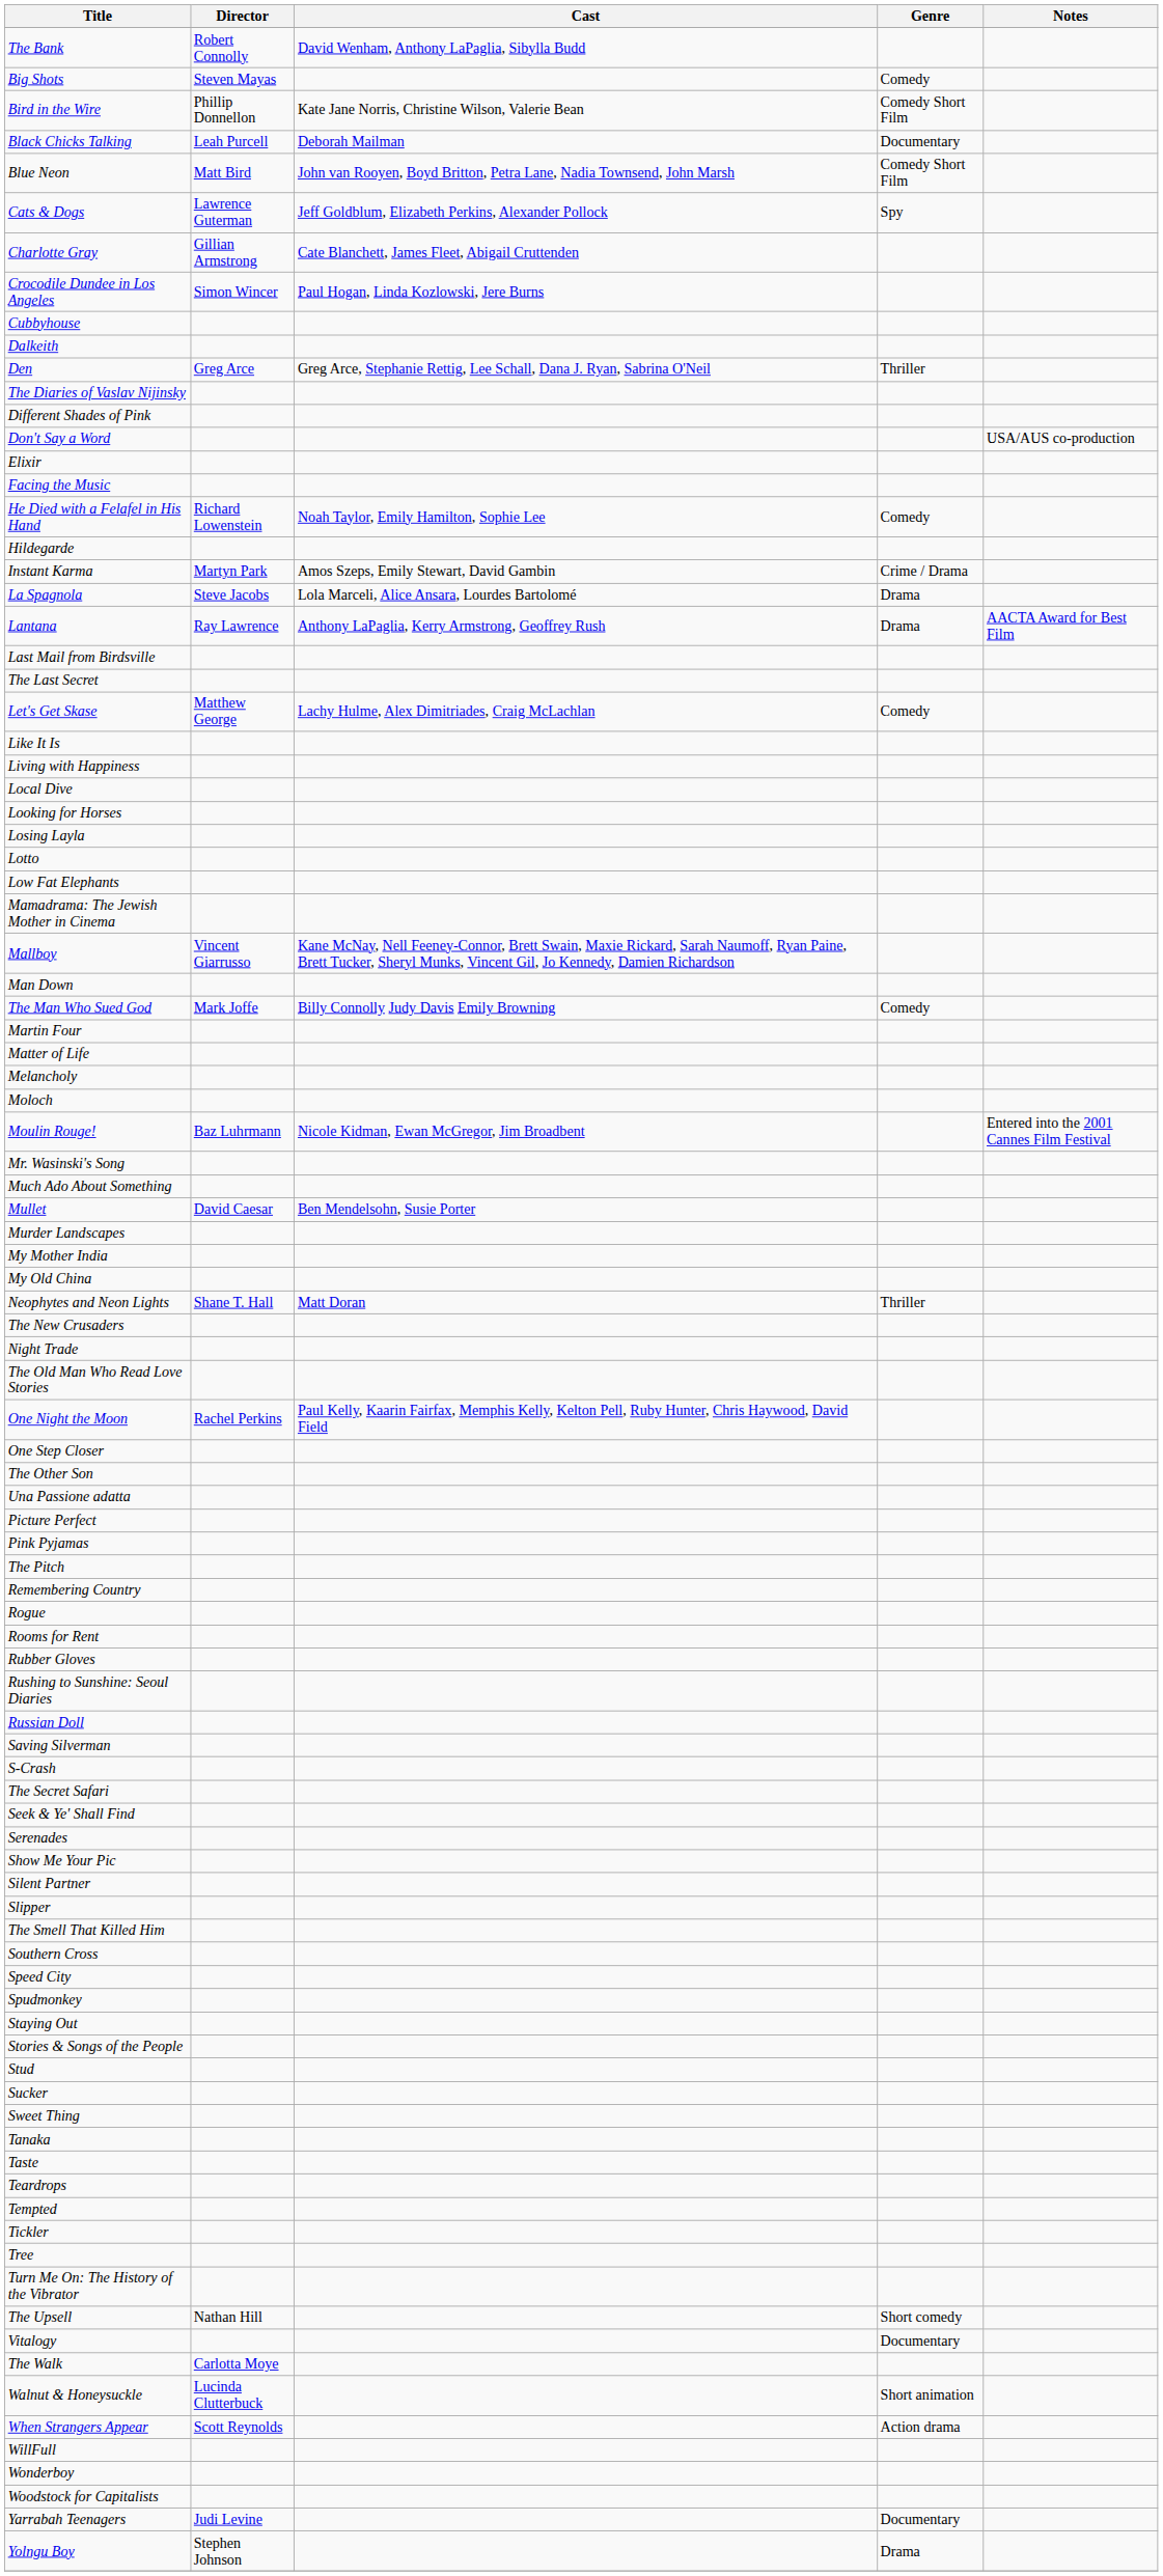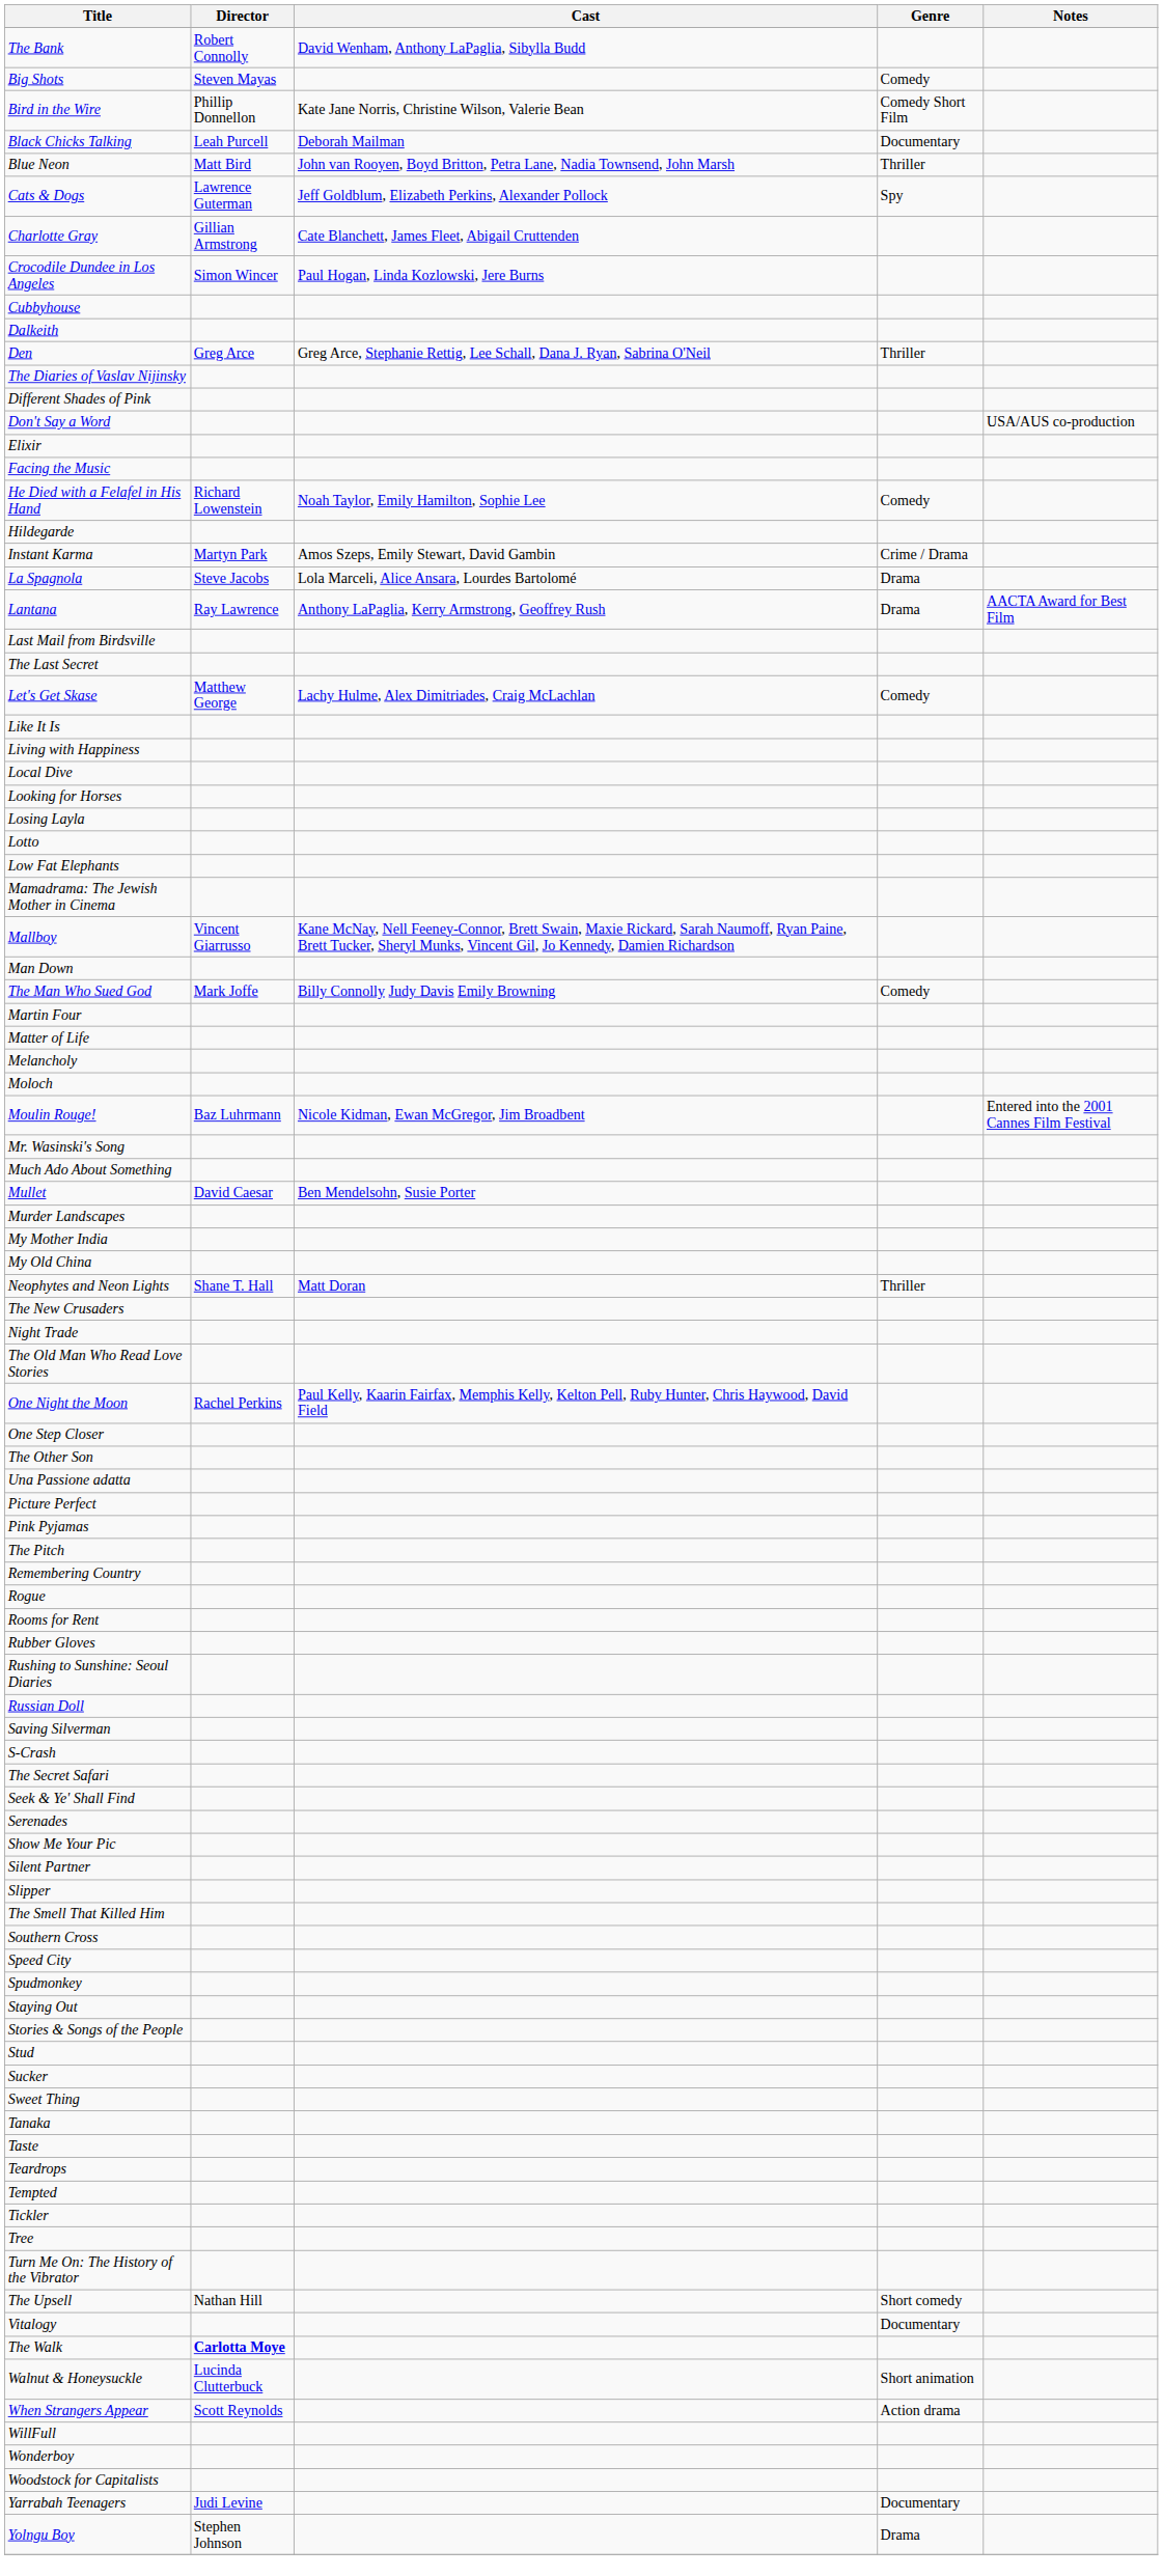Blue Neon | Genre: Comedy Short Film -> Thriller
The Walk | Director: normal -> bold
